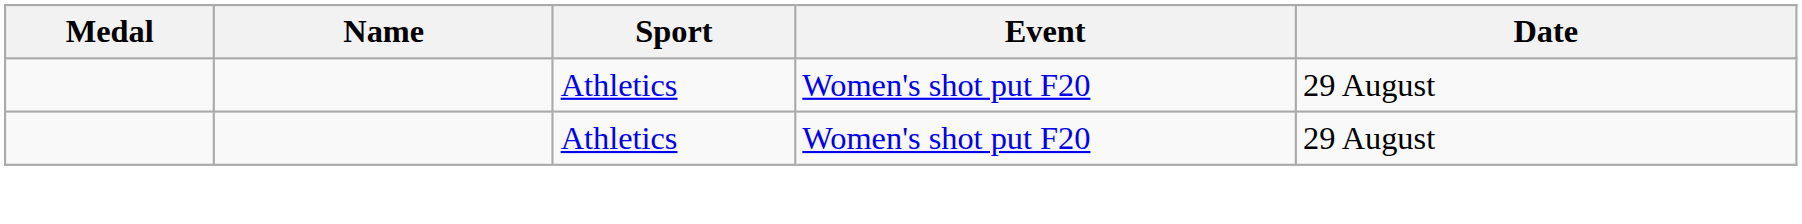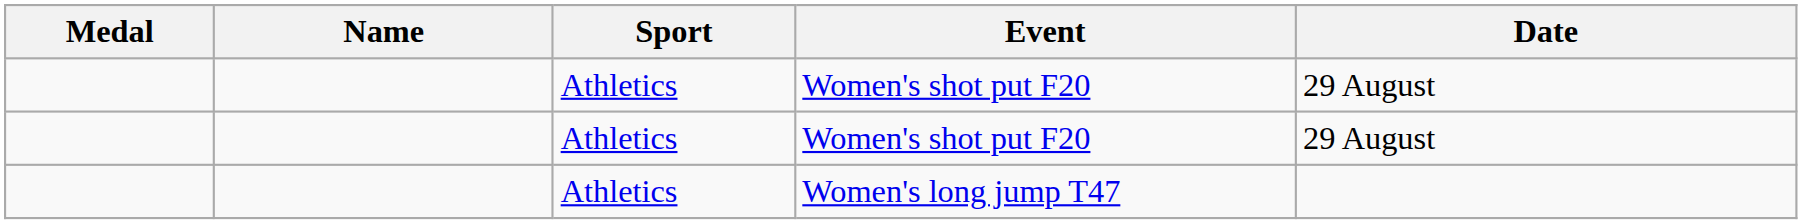+ row: Athletics | Women's long jump T47
